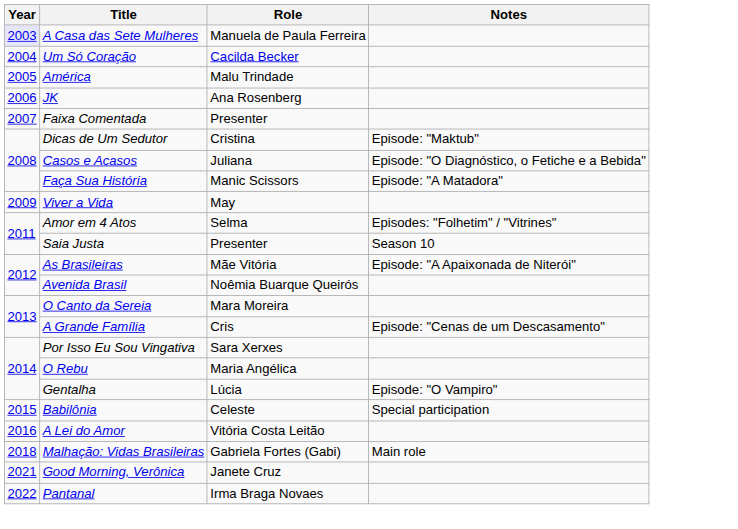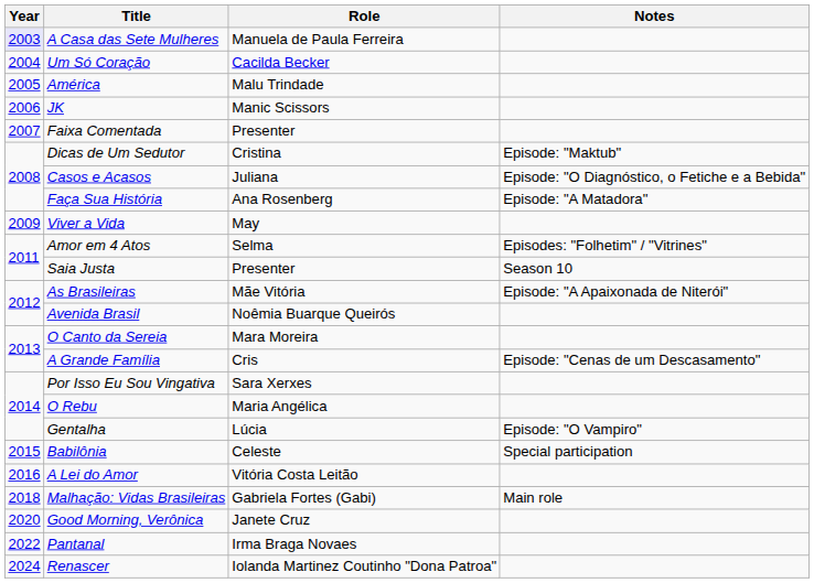JK | Role: Ana Rosenberg -> Manic Scissors
Faça Sua História | Role: Manic Scissors -> Ana Rosenberg
Good Morning, Verônica | Year: 2021 -> 2020
+ row: 2024 | Renascer | Iolanda Martinez Coutinho "Dona Patroa"
